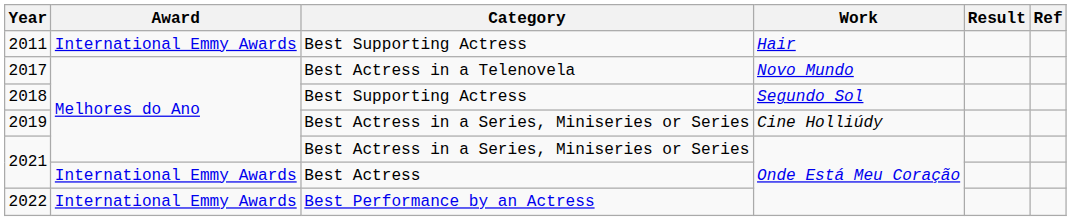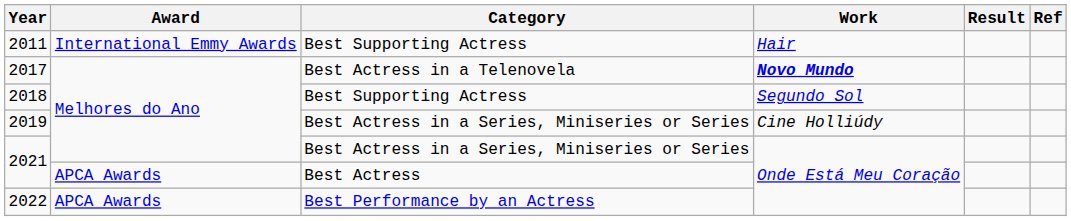2017 | Work: normal -> bold
2021 / Best Actress | Award: International Emmy Awards -> APCA Awards
2022 | Award: International Emmy Awards -> APCA Awards
